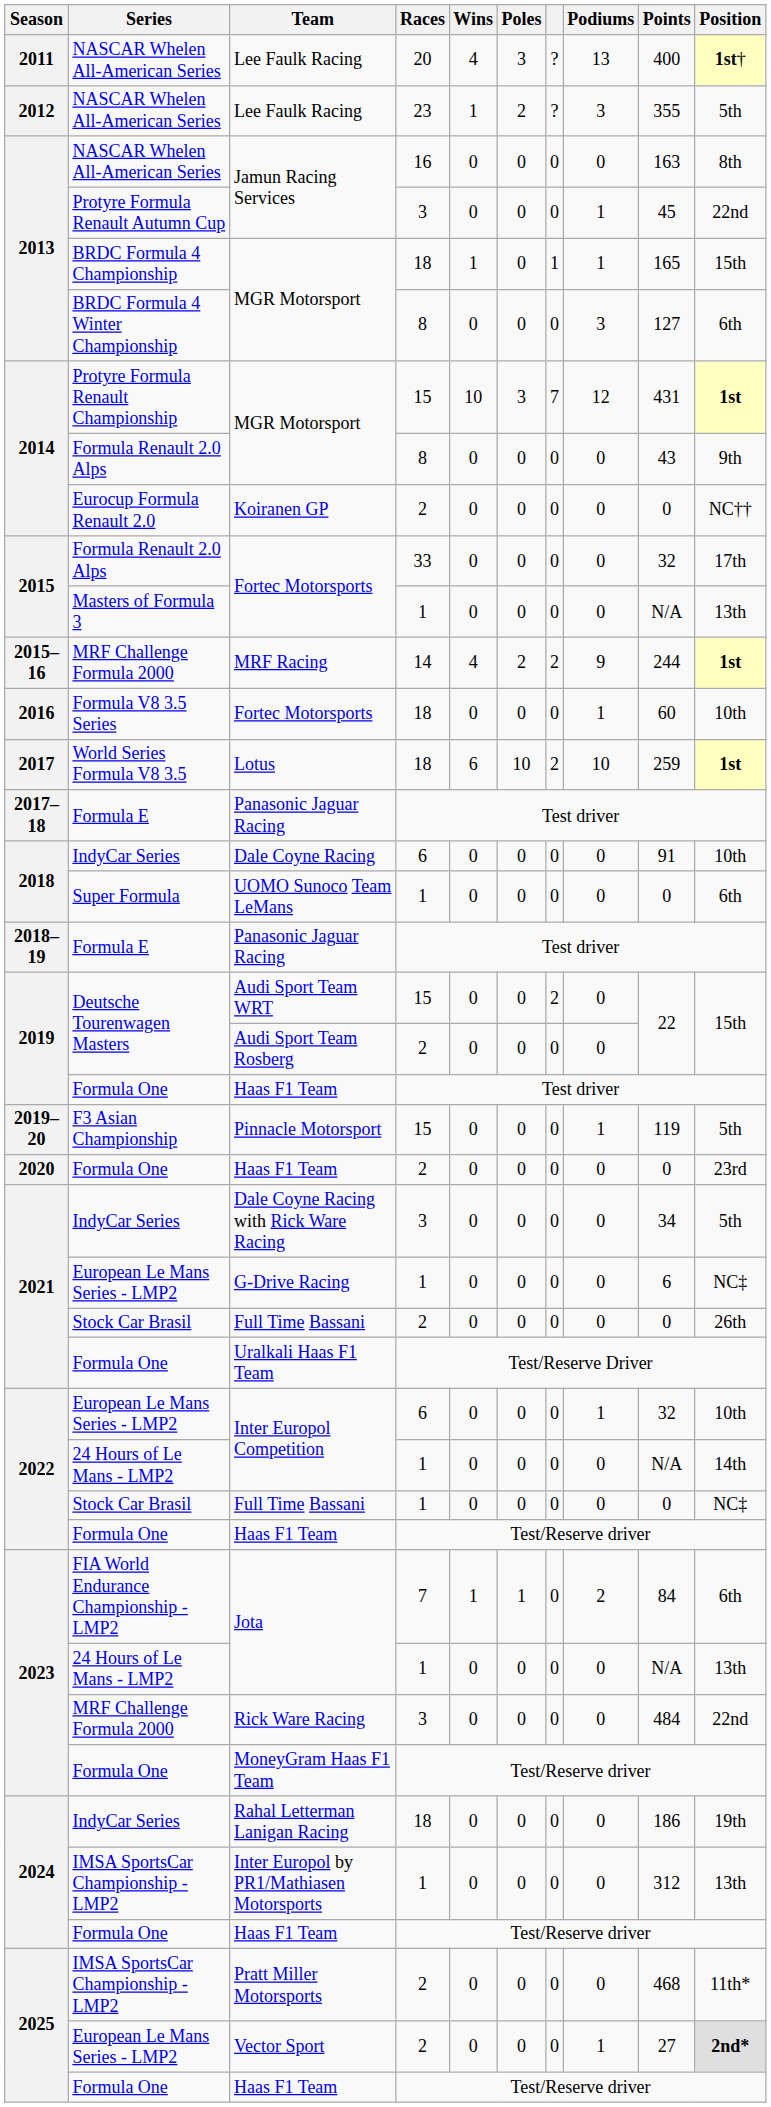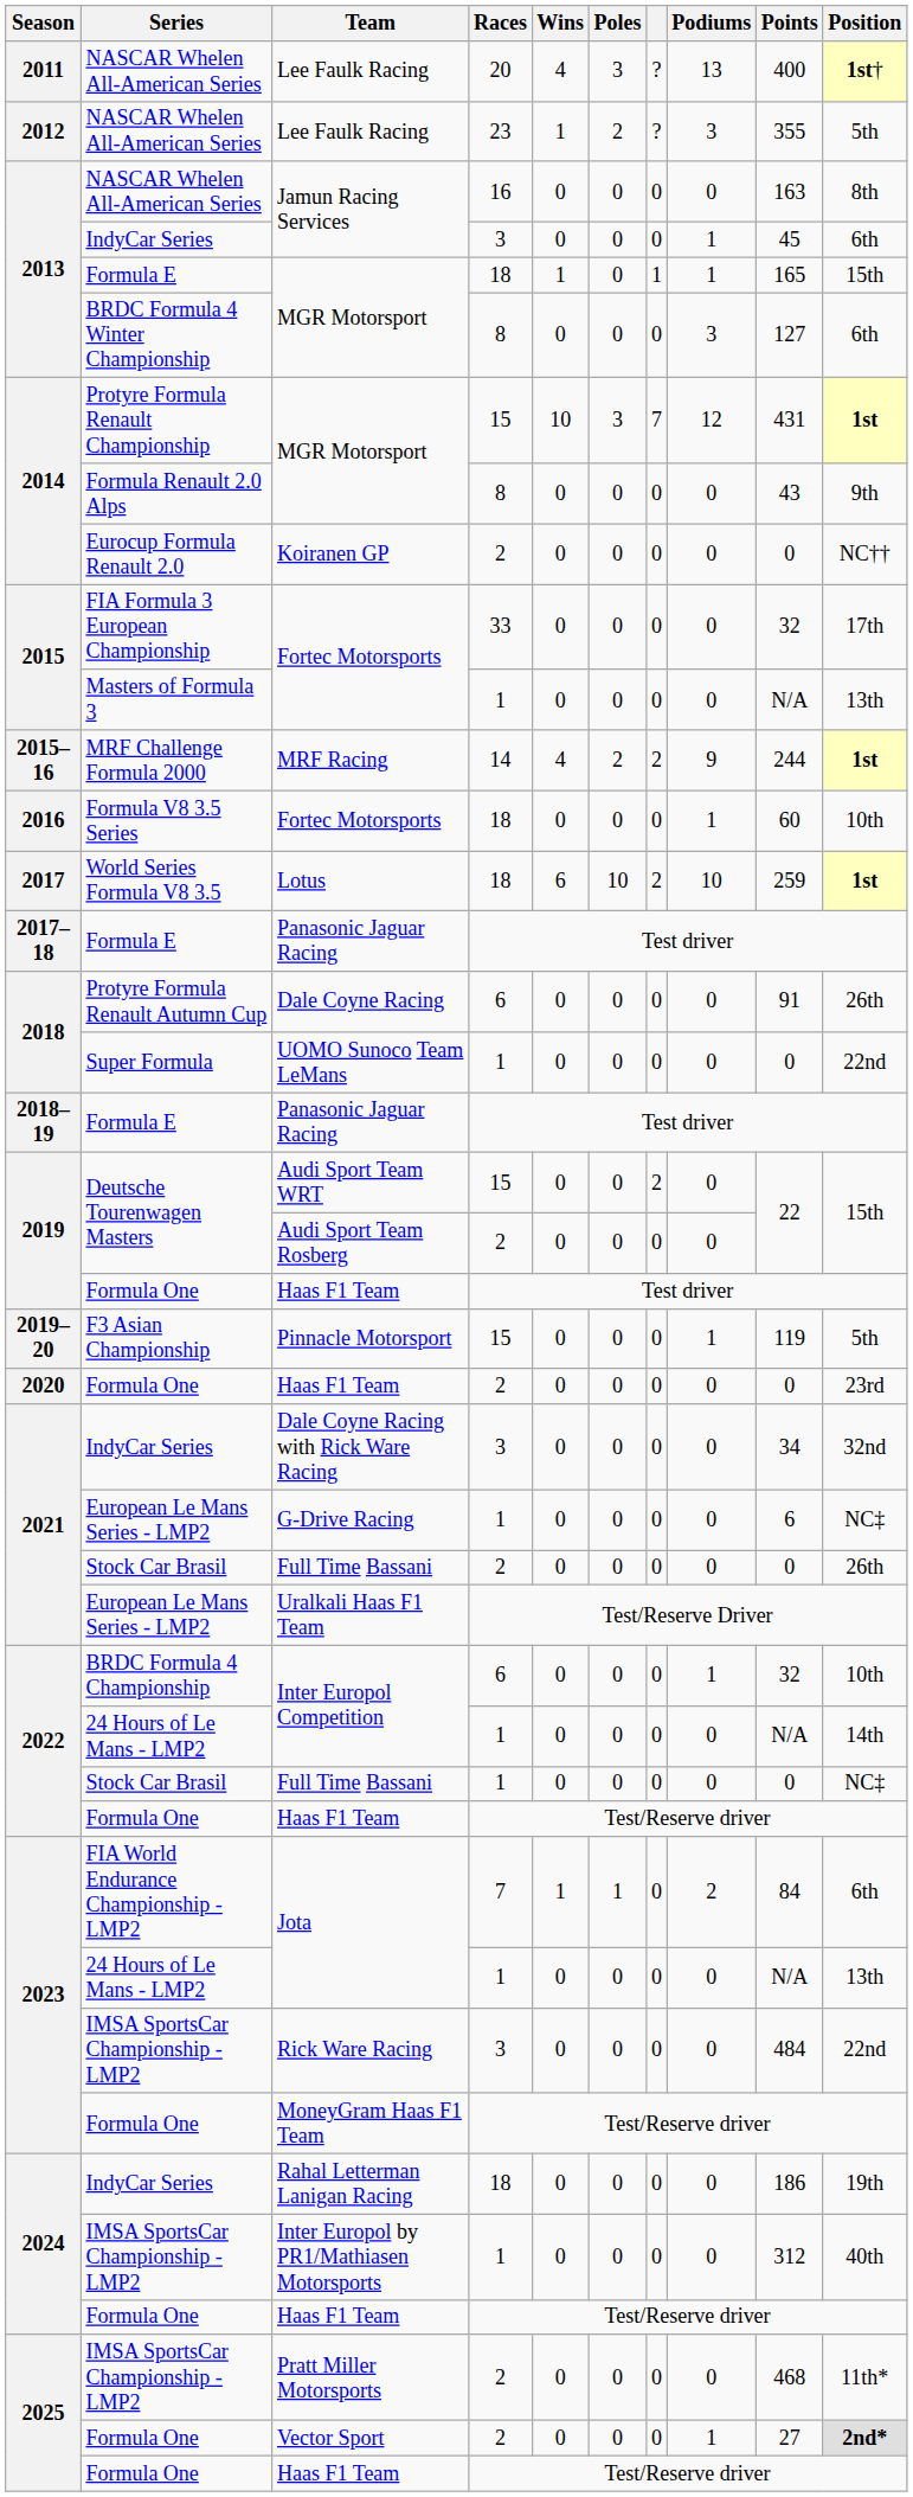Jamun Racing Services / 3 | Series: Protyre Formula Renault Autumn Cup -> IndyCar Series
Jamun Racing Services / 3 | Position: 22nd -> 6th
MGR Motorsport / 18 | Series: BRDC Formula 4 Championship -> Formula E
Fortec Motorsports / 33 | Series: Formula Renault 2.0 Alps -> FIA Formula 3 European Championship
Dale Coyne Racing | Series: IndyCar Series -> Protyre Formula Renault Autumn Cup
Dale Coyne Racing | Position: 10th -> 26th
UOMO Sunoco Team LeMans | Position: 6th -> 22nd
Dale Coyne Racing with Rick Ware Racing | Position: 5th -> 32nd
Uralkali Haas F1 Team | Series: Formula One -> European Le Mans Series - LMP2
Inter Europol Competition / 6 | Series: European Le Mans Series - LMP2 -> BRDC Formula 4 Championship
Rick Ware Racing | Series: MRF Challenge Formula 2000 -> IMSA SportsCar Championship - LMP2
Inter Europol by PR1/Mathiasen Motorsports | Position: 13th -> 40th
Vector Sport | Series: European Le Mans Series - LMP2 -> Formula One
